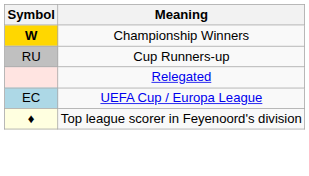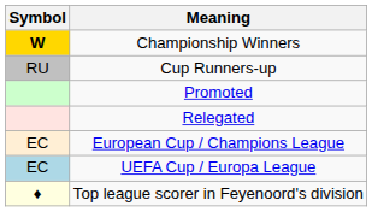+ row: Promoted
+ row: EC | European Cup / Champions League
